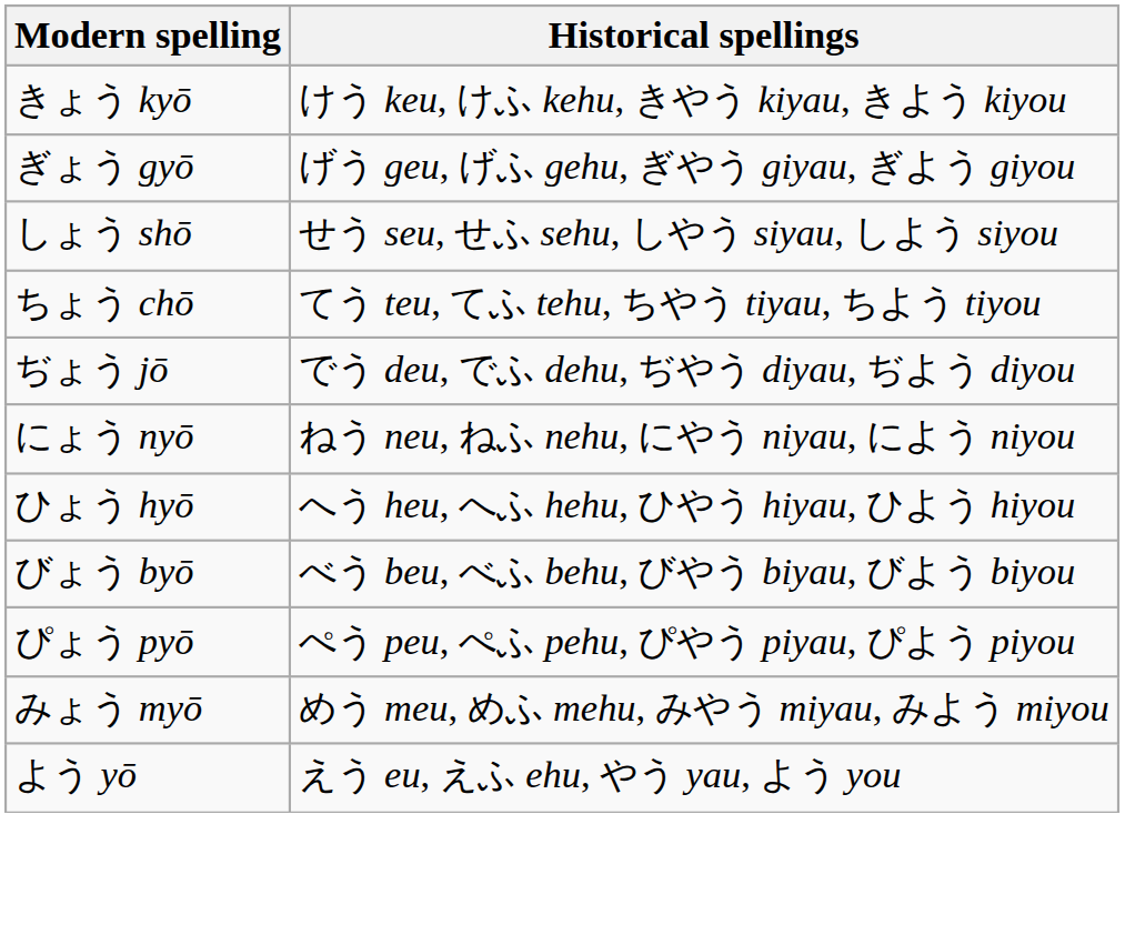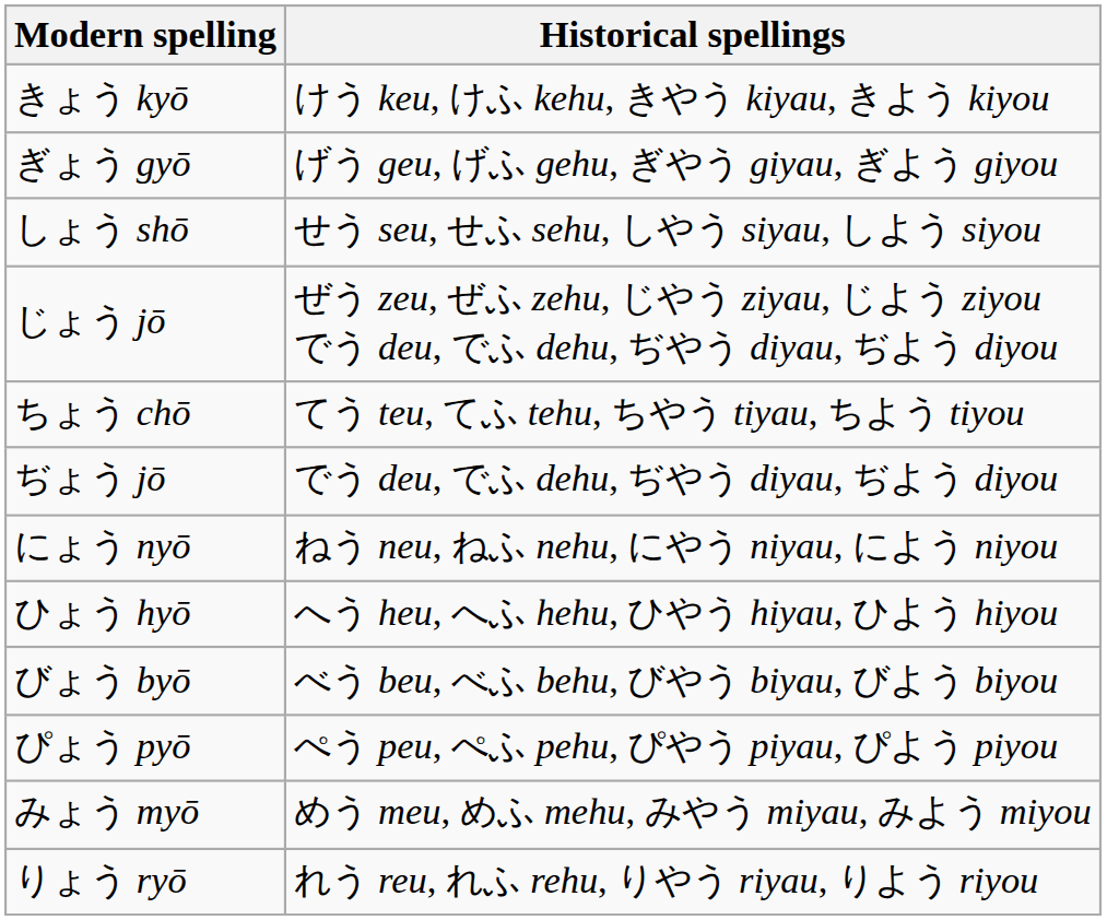+ row: じょう jō | ぜう zeu, ぜふ zehu, じやう ziyau, じよう ziyou でう deu, でふ dehu, ぢやう diyau, ぢよう diyou
- row: よう yō | えう eu, えふ ehu, やう yau, よう you
+ row: りょう ryō | れう reu, れふ rehu, りやう riyau, りよう riyou
